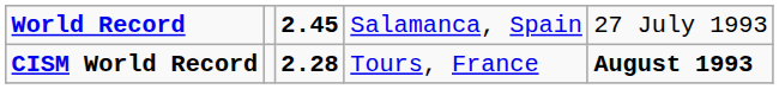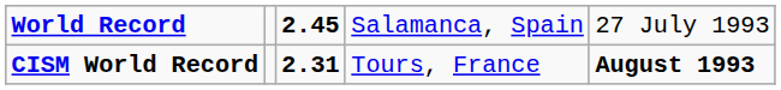CISM World Record | column 3: 2.28 -> 2.31
